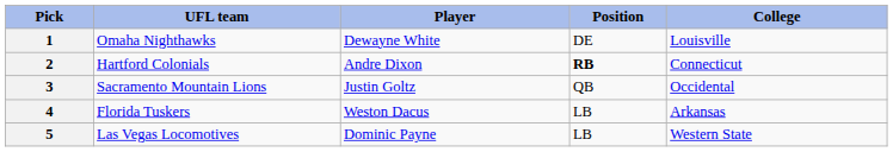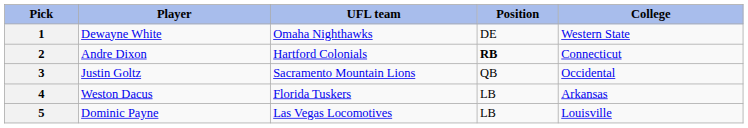columns swapped: UFL team <-> Player
1 | College: Louisville -> Western State
5 | College: Western State -> Louisville
